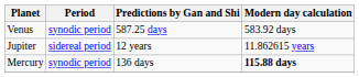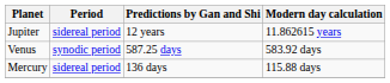rows swapped: Jupiter <-> Venus
Mercury | Period: synodic period -> sidereal period
Mercury | Modern day calculation: bold -> normal
